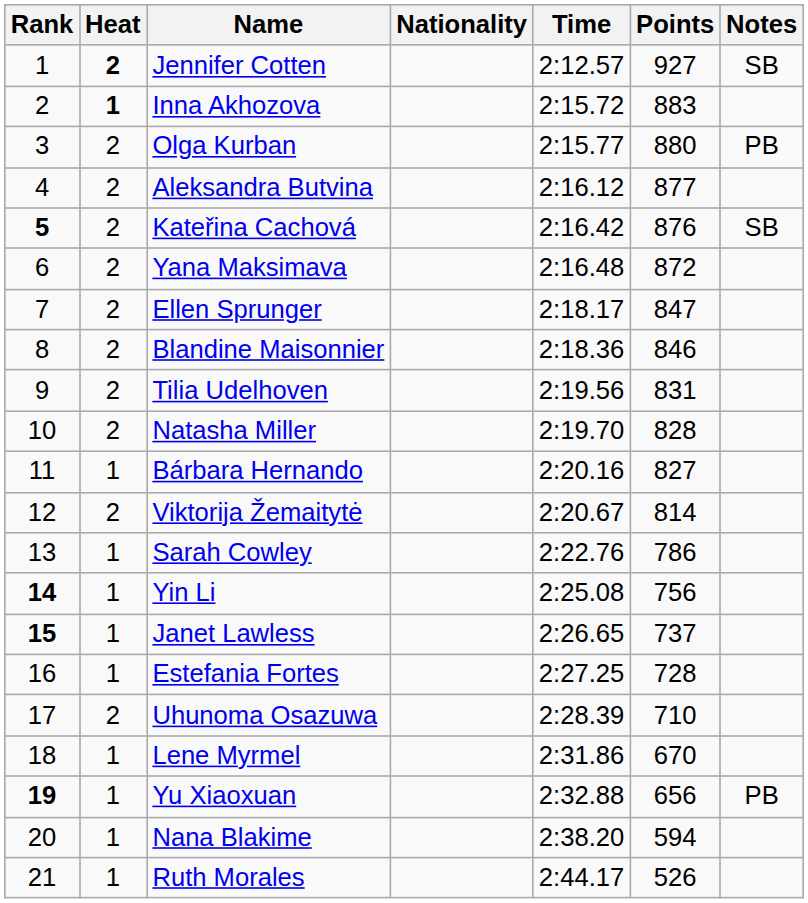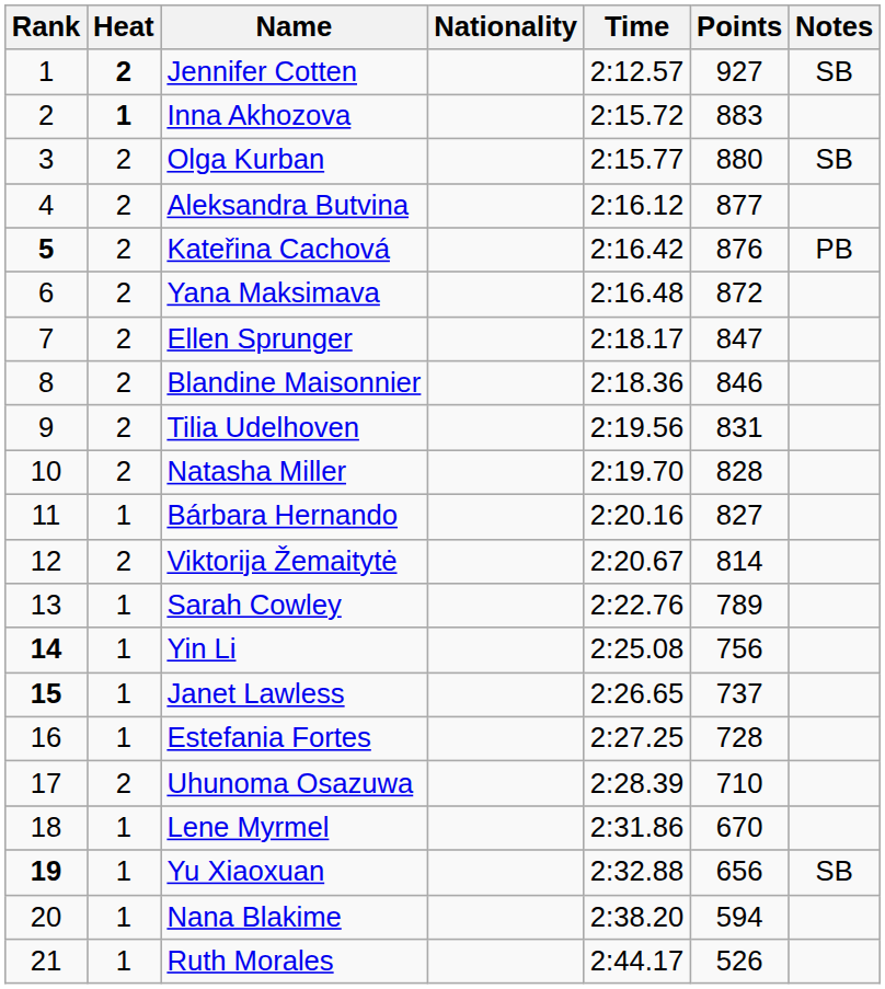Olga Kurban | Notes: PB -> SB
Kateřina Cachová | Notes: SB -> PB
Sarah Cowley | Points: 786 -> 789
Yu Xiaoxuan | Notes: PB -> SB
